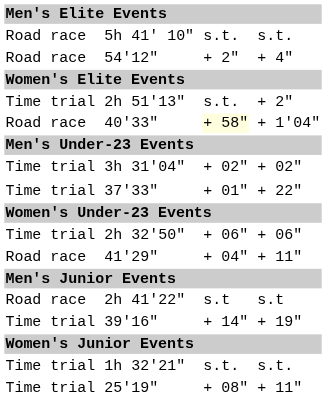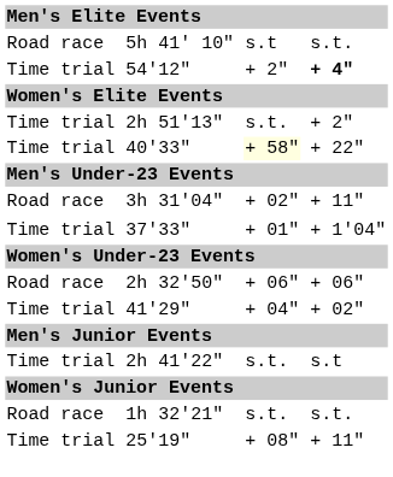5h 41' 10" | column 5: s.t. -> s.t
54'12" | column 1: Road race -> Time trial
54'12" | column 7: normal -> bold
40'33" | column 1: Road race -> Time trial
40'33" | column 7: + 1'04" -> + 22"
3h 31'04" | column 1: Time trial -> Road race
3h 31'04" | column 7: + 02" -> + 11"
37'33" | column 7: + 22" -> + 1'04"
2h 32'50" | column 1: Time trial -> Road race
41'29" | column 1: Road race -> Time trial
41'29" | column 7: + 11" -> + 02"
2h 41'22" | column 1: Road race -> Time trial
2h 41'22" | column 5: s.t -> s.t.
- row: Time trial | 39'16" | + 14" | + 19"
1h 32'21" | column 1: Time trial -> Road race
